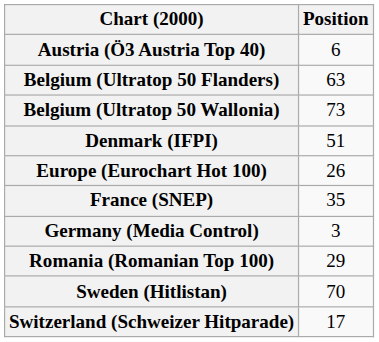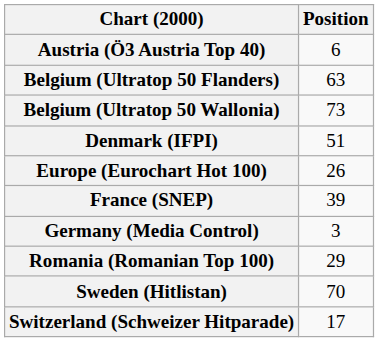France (SNEP) | Position: 35 -> 39
